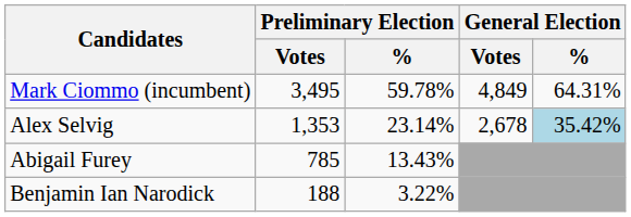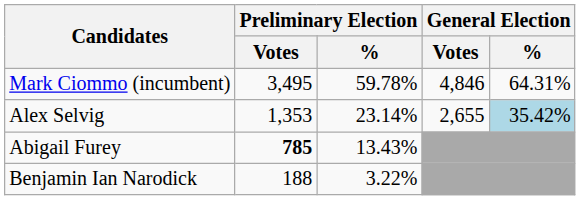Mark Ciommo (incumbent) | General Election / Votes: 4,849 -> 4,846
Alex Selvig | General Election / Votes: 2,678 -> 2,655
Abigail Furey | Preliminary Election / Votes: normal -> bold
